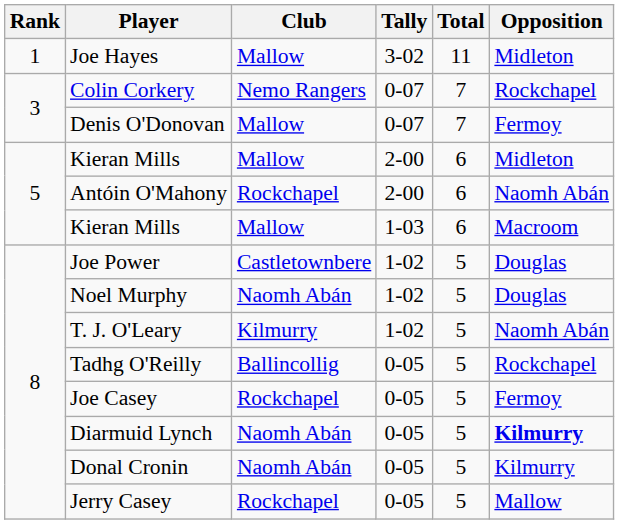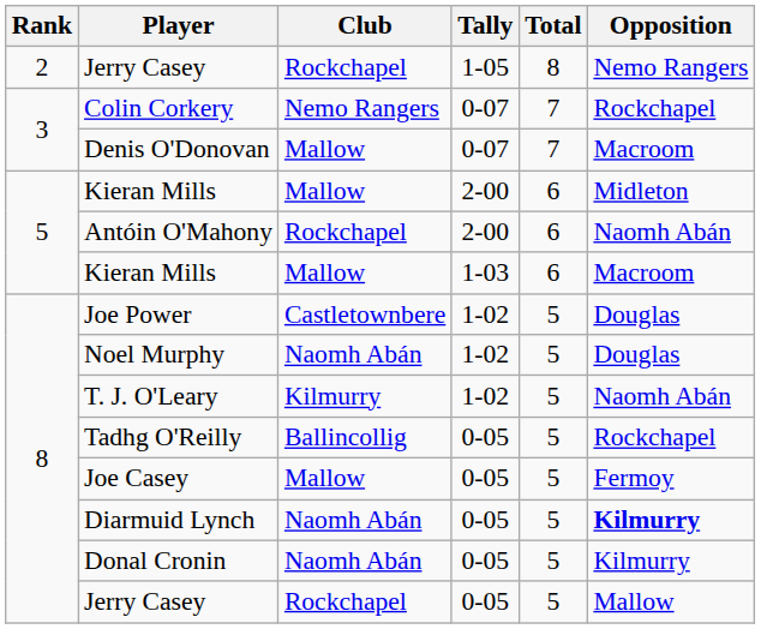- row: 1 | Joe Hayes | Mallow | 3-02 | 11 | Midleton
+ row: 2 | Jerry Casey | Rockchapel | 1-05 | 8 | Nemo Rangers
Denis O'Donovan | Opposition: Fermoy -> Macroom
Joe Casey | Club: Rockchapel -> Mallow
